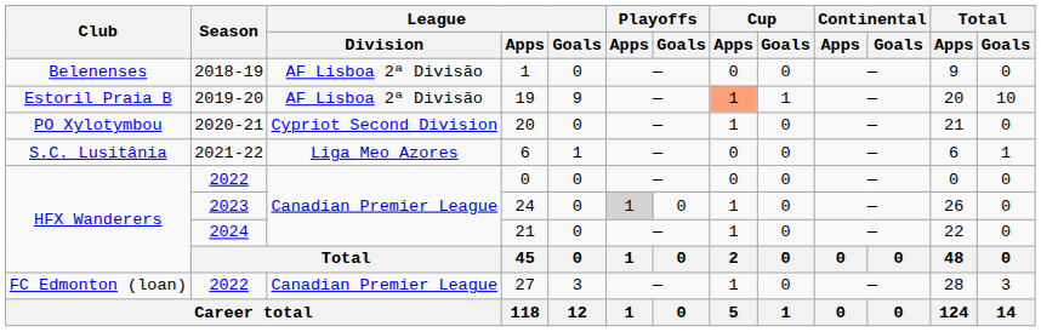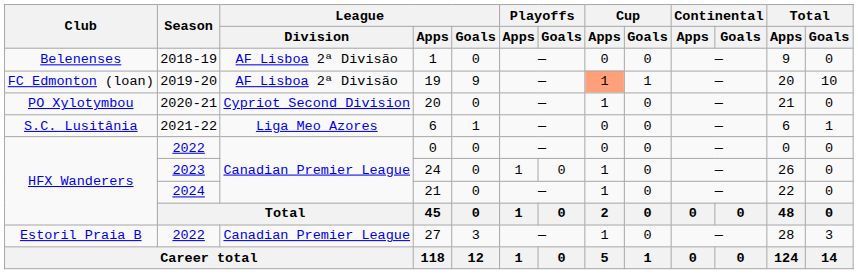19 | Club: Estoril Praia B -> FC Edmonton (loan)
24 | Playoffs / Apps: lightgrey background -> no background
27 | Club: FC Edmonton (loan) -> Estoril Praia B
